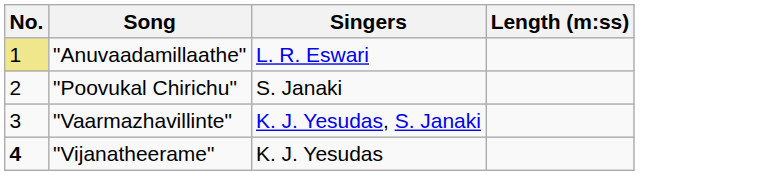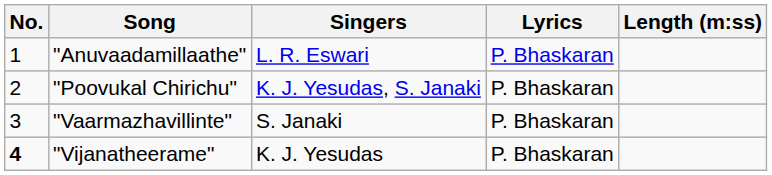+ column: Lyrics | P. Bhaskaran | P. Bhaskaran | P. Bhaskaran | P. Bhaskaran
"Anuvaadamillaathe" | No.: khaki background -> no background
"Poovukal Chirichu" | Singers: S. Janaki -> K. J. Yesudas, S. Janaki
"Vaarmazhavillinte" | Singers: K. J. Yesudas, S. Janaki -> S. Janaki
